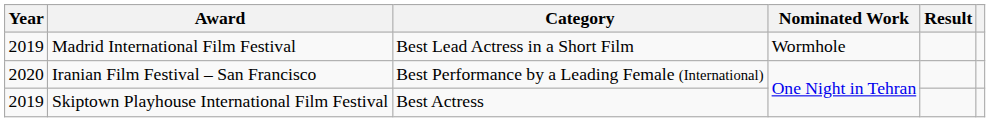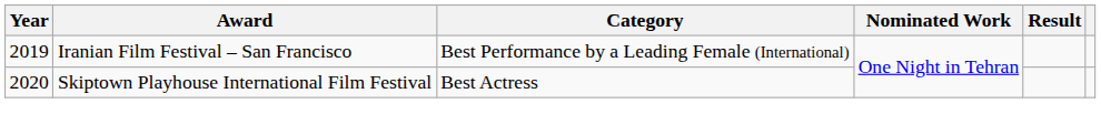- row: 2019 | Madrid International Film Festival | Best Lead Actress in a Short Film | Wormhole
Iranian Film Festival – San Francisco | Year: 2020 -> 2019
Skiptown Playhouse International Film Festival | Year: 2019 -> 2020
